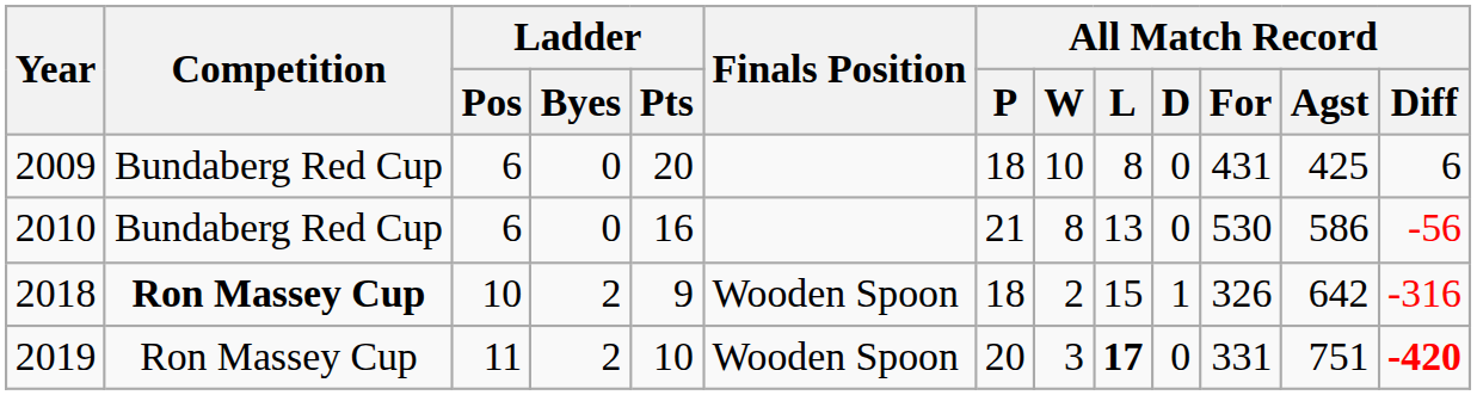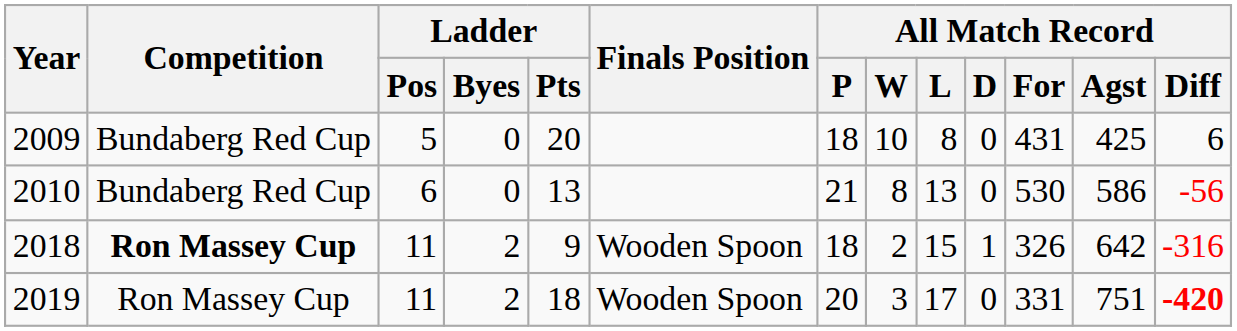2009 | Ladder / Pos: 6 -> 5
2010 | Ladder / Pts: 16 -> 13
2018 | Ladder / Pos: 10 -> 11
2019 | Ladder / Pts: 10 -> 18
2019 | All Match Record / L: bold -> normal
